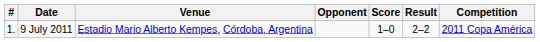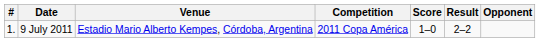columns swapped: Opponent <-> Competition
